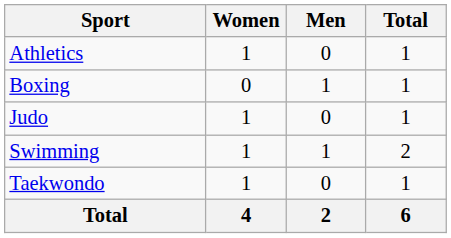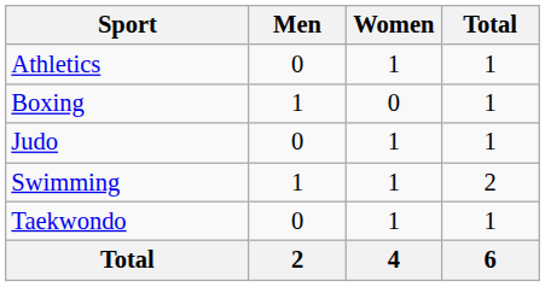columns swapped: Men <-> Women
